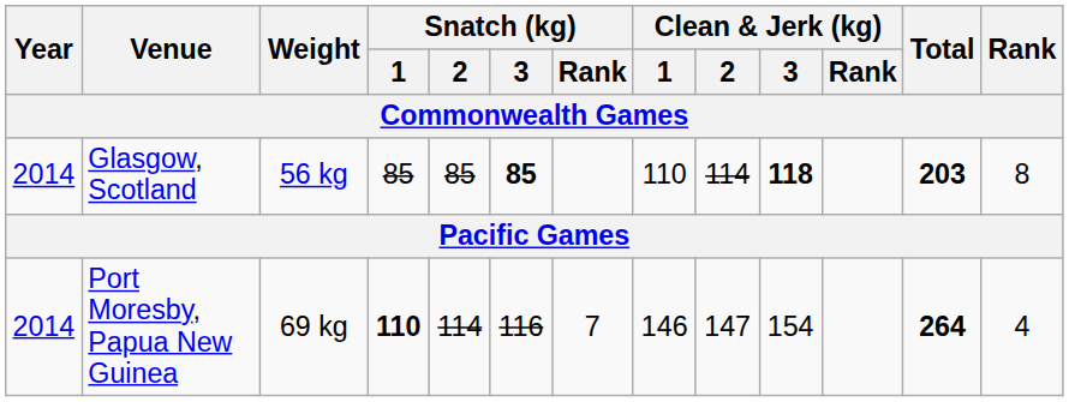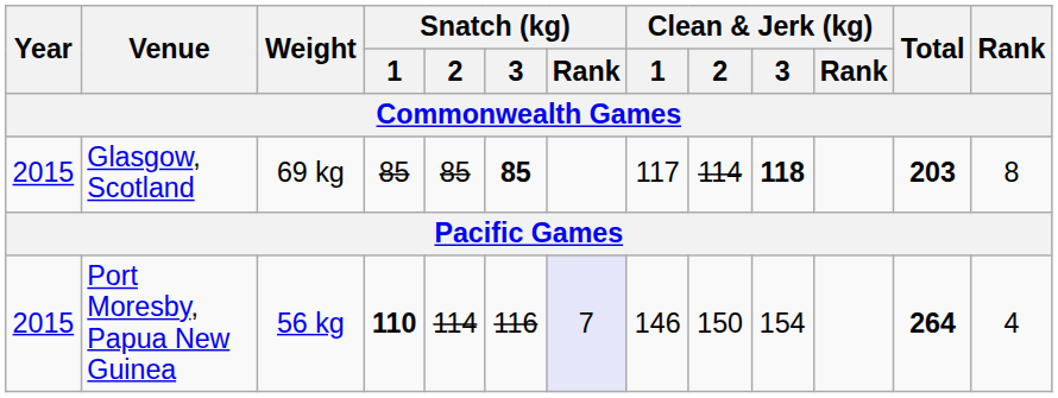Glasgow, Scotland | Year: 2014 -> 2015
Glasgow, Scotland | Weight: 56 kg -> 69 kg
Glasgow, Scotland | Clean & Jerk (kg) / 1: 110 -> 117
Port Moresby, Papua New Guinea | Year: 2014 -> 2015
Port Moresby, Papua New Guinea | Weight: 69 kg -> 56 kg
Port Moresby, Papua New Guinea | Snatch (kg) / Rank: no background -> lavender background
Port Moresby, Papua New Guinea | Clean & Jerk (kg) / 2: 147 -> 150
